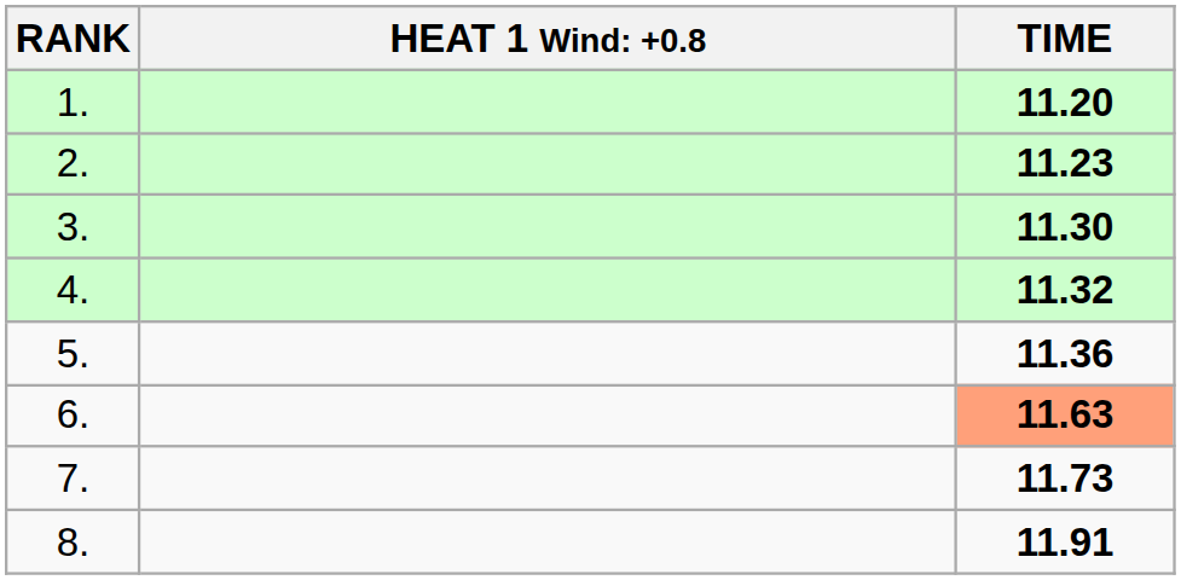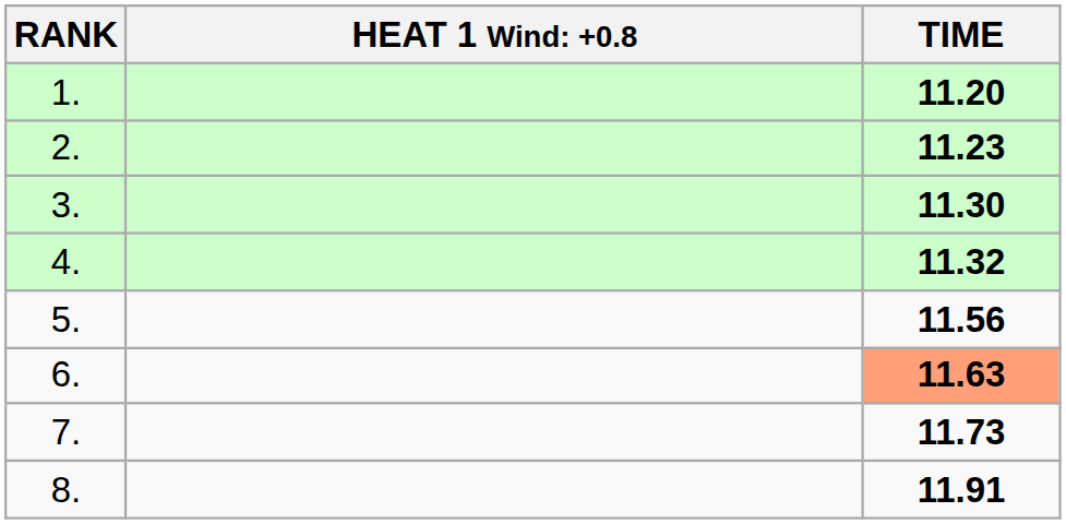5. | TIME: 11.36 -> 11.56
